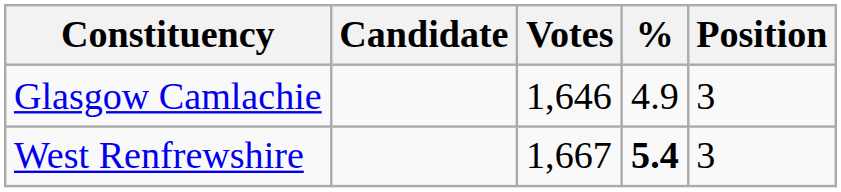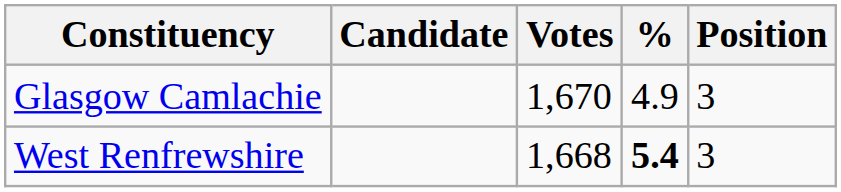Glasgow Camlachie | Votes: 1,646 -> 1,670
West Renfrewshire | Votes: 1,667 -> 1,668
